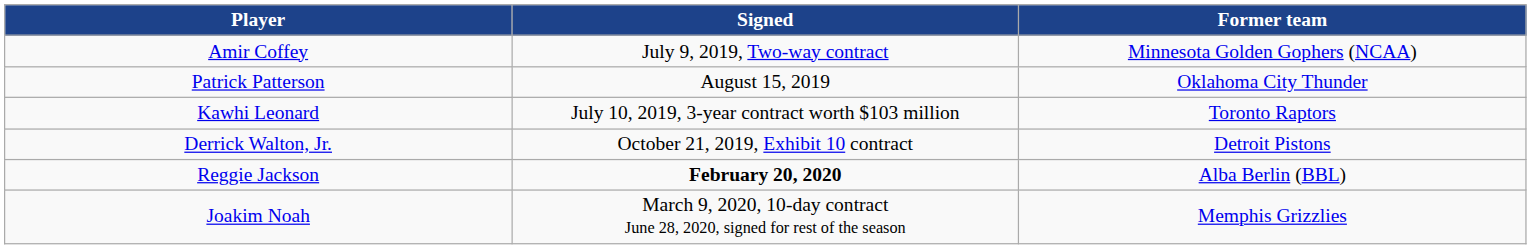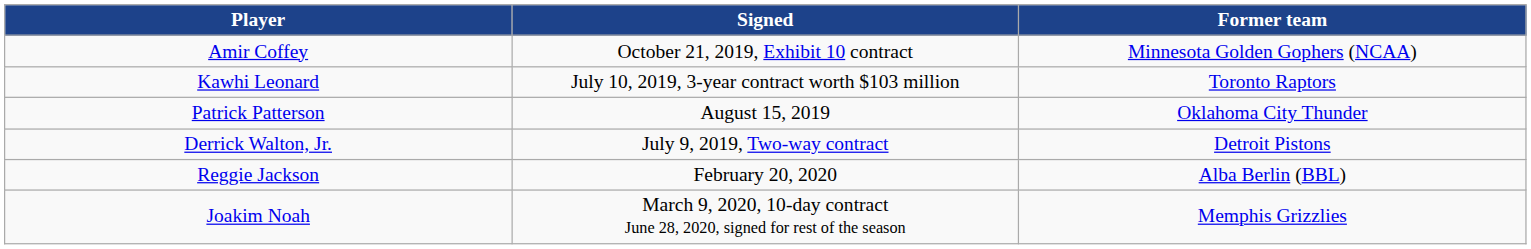Amir Coffey | Signed: July 9, 2019, Two-way contract -> October 21, 2019, Exhibit 10 contract
rows swapped: Kawhi Leonard <-> Patrick Patterson
Derrick Walton, Jr. | Signed: October 21, 2019, Exhibit 10 contract -> July 9, 2019, Two-way contract
Reggie Jackson | Signed: bold -> normal
